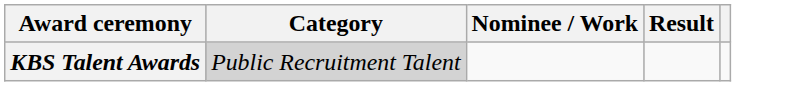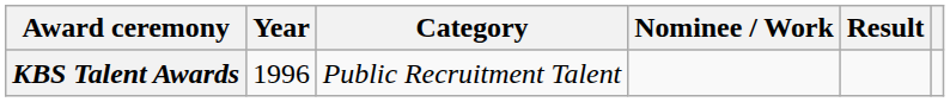+ column: Year | 1996
KBS Talent Awards | Category: lightgrey background -> no background
